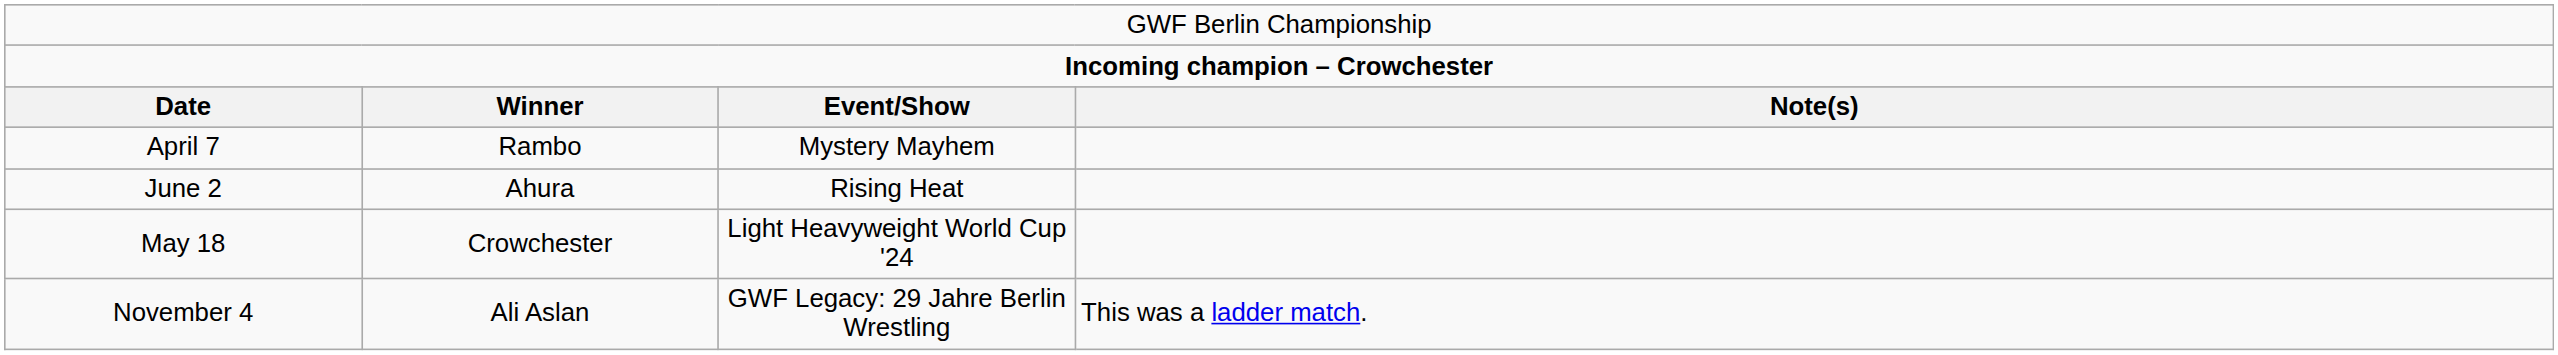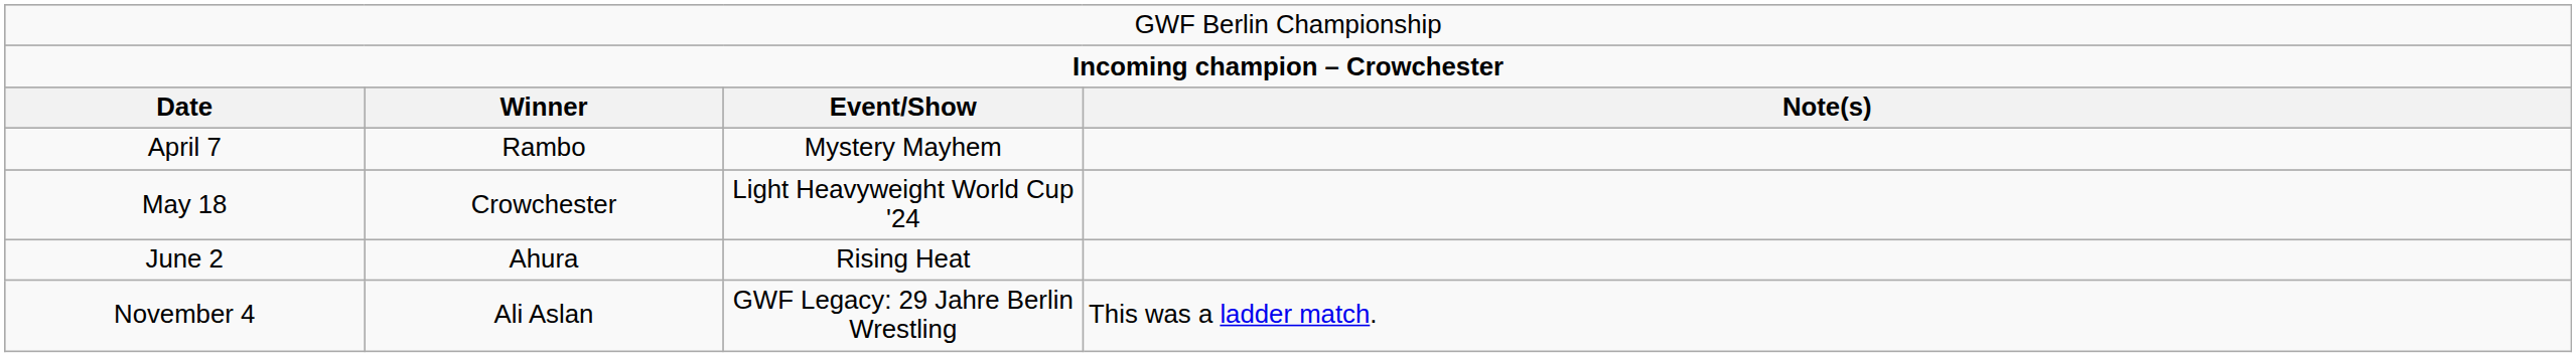rows swapped: May 18 <-> June 2
